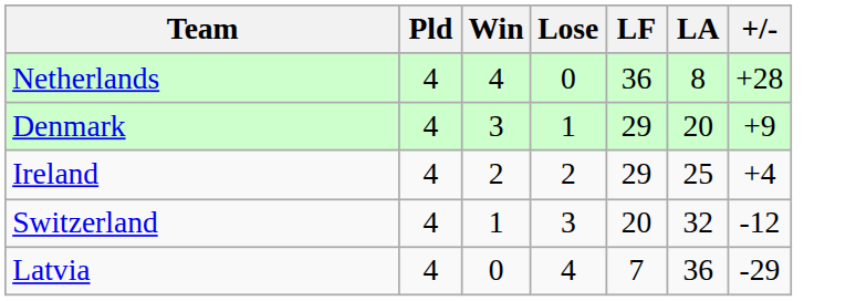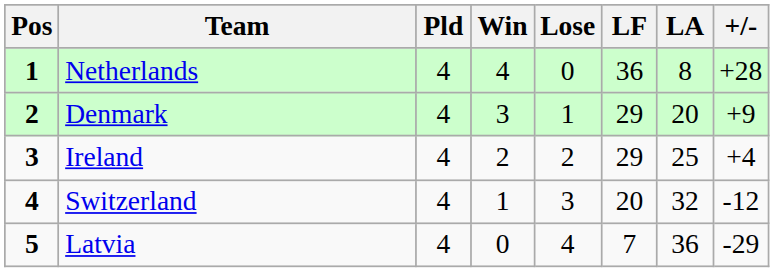+ column: Pos | 1 | 2 | 3 | 4 | 5
